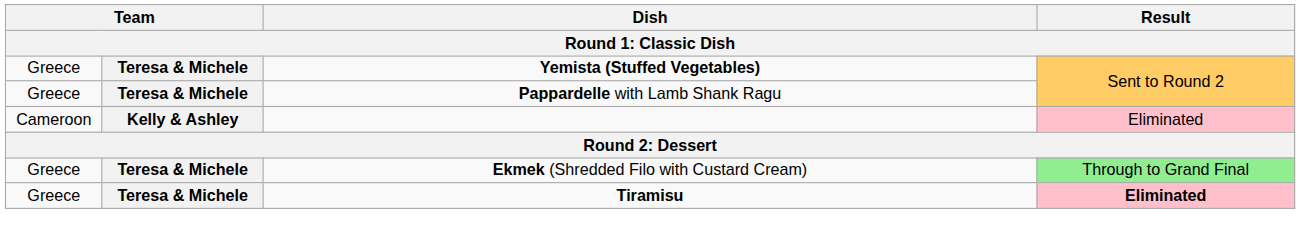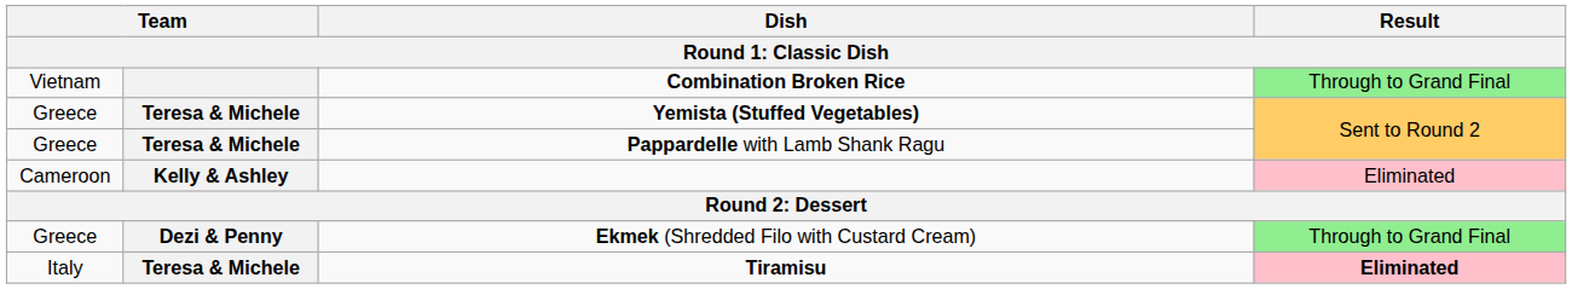+ row: Vietnam | Combination Broken Rice | Through to Grand Final
Ekmek (Shredded Filo with Custard Cream) | column 2: Teresa & Michele -> Dezi & Penny
Tiramisu | column 1: Greece -> Italy
